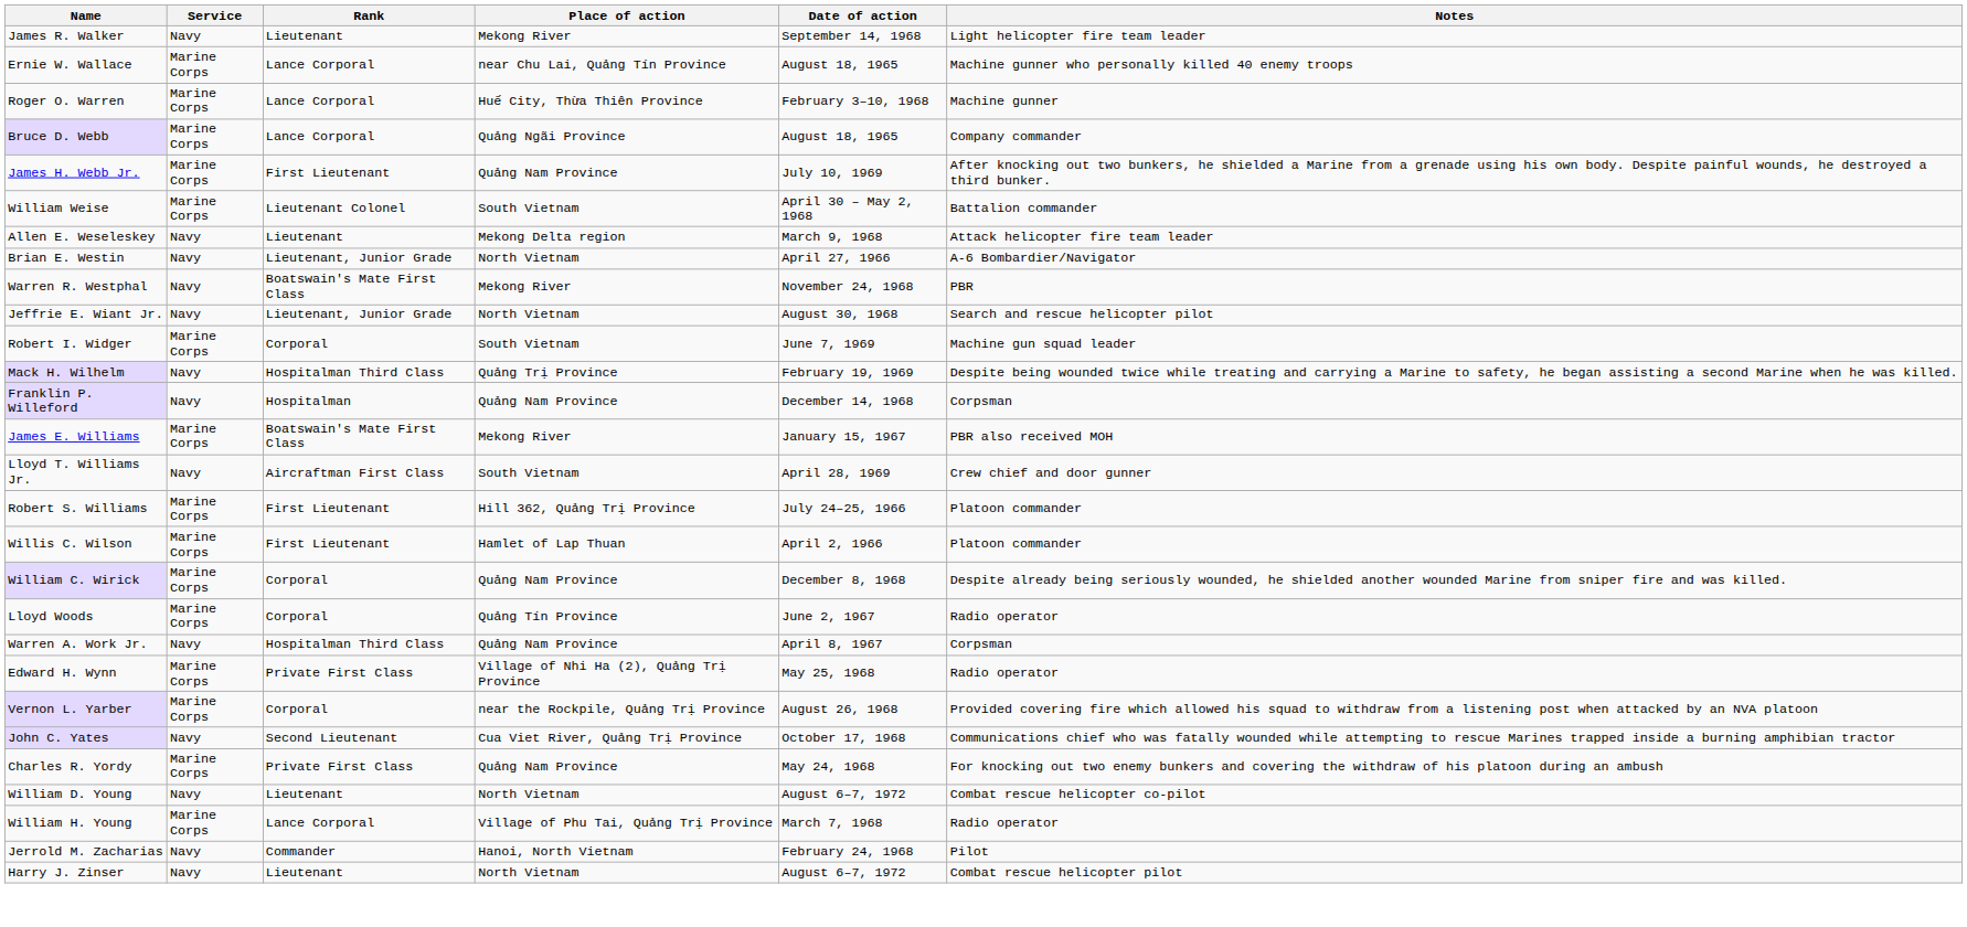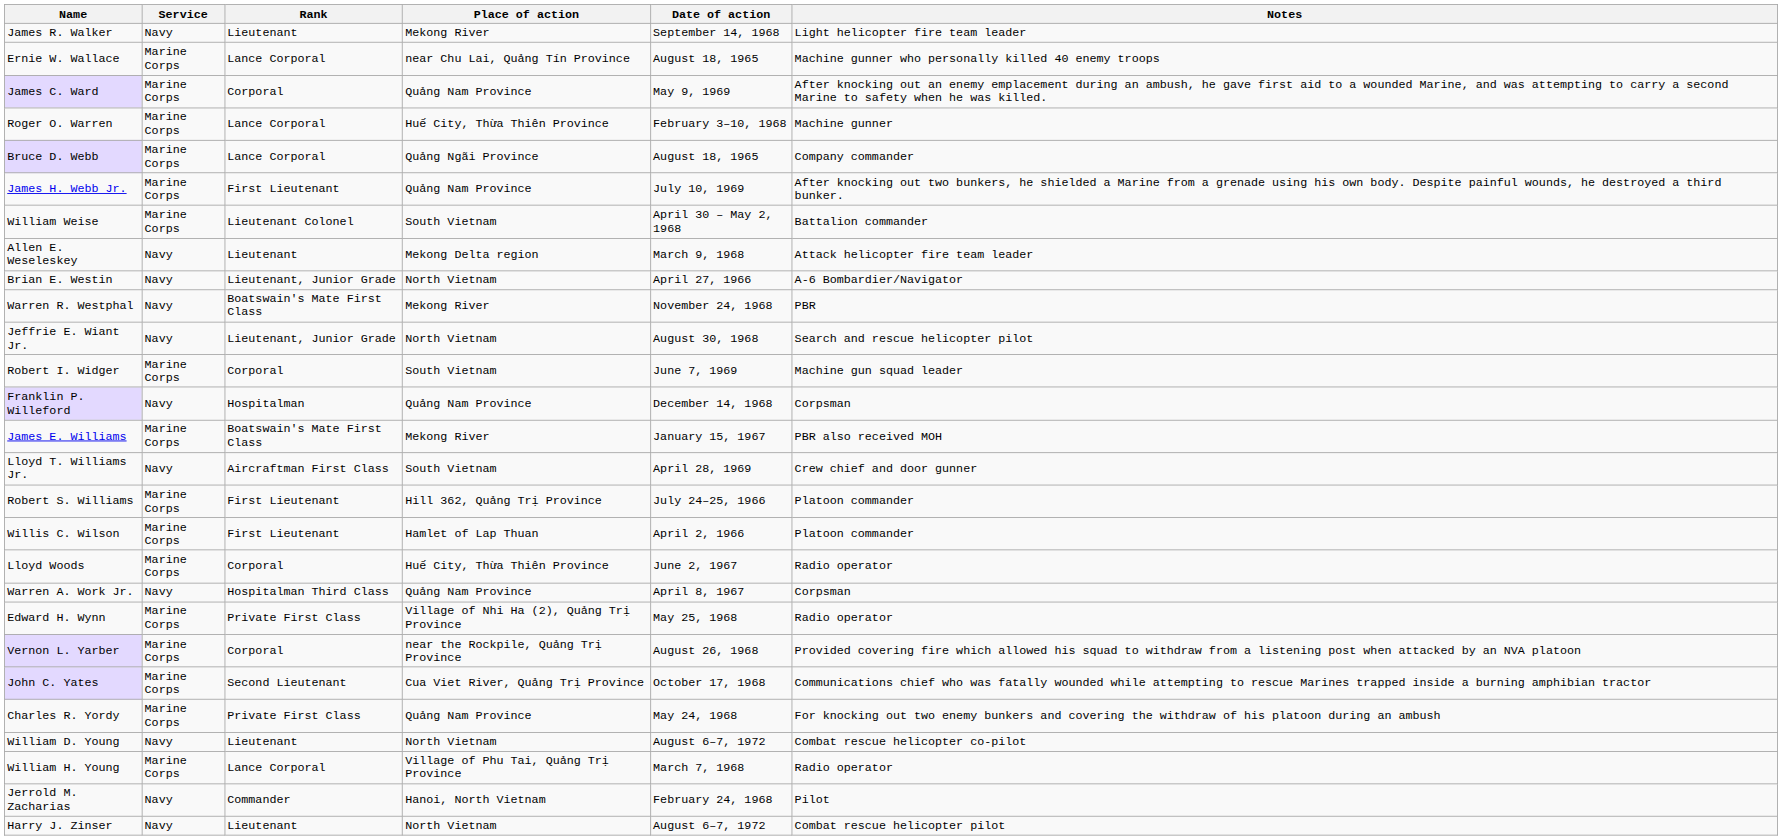+ row: James C. Ward | Marine Corps | Corporal | Quảng Nam Province | May 9, 1969 | After knocking out an enemy emplacement during an ambush, he gave first aid to a wounded Marine, and was attempting to carry a second Marine to safety when he was killed.
- row: Mack H. Wilhelm | Navy | Hospitalman Third Class | Quảng Trị Province | February 19, 1969 | Despite being wounded twice while treating and carrying a Marine to safety, he began assisting a second Marine when he was killed.
- row: William C. Wirick | Marine Corps | Corporal | Quảng Nam Province | December 8, 1968 | Despite already being seriously wounded, he shielded another wounded Marine from sniper fire and was killed.
Lloyd Woods | Place of action: Quảng Tín Province -> Huế City, Thừa Thiên Province
John C. Yates | Service: Navy -> Marine Corps
